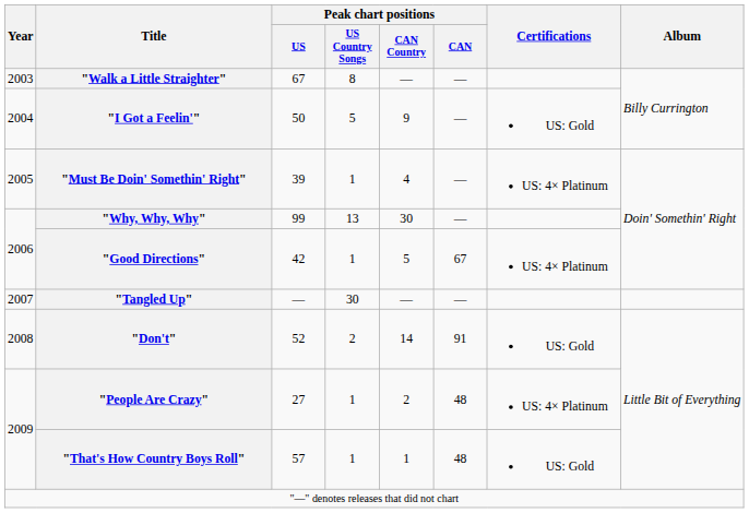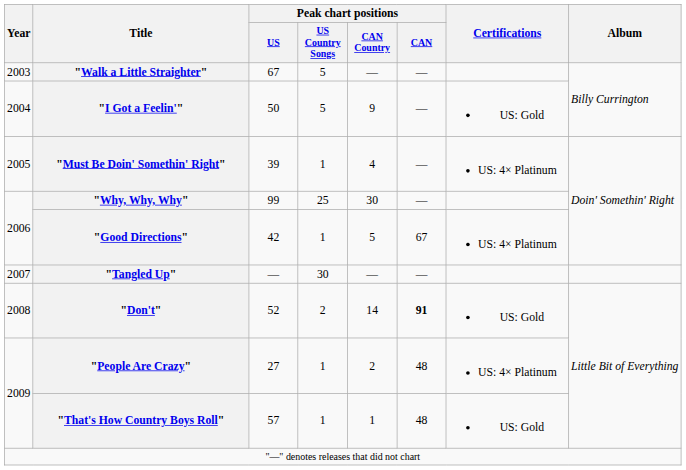"Walk a Little Straighter" | Peak chart positions / US Country Songs: 8 -> 5
"Why, Why, Why" | Peak chart positions / US Country Songs: 13 -> 25
"Don't" | Peak chart positions / CAN: normal -> bold
